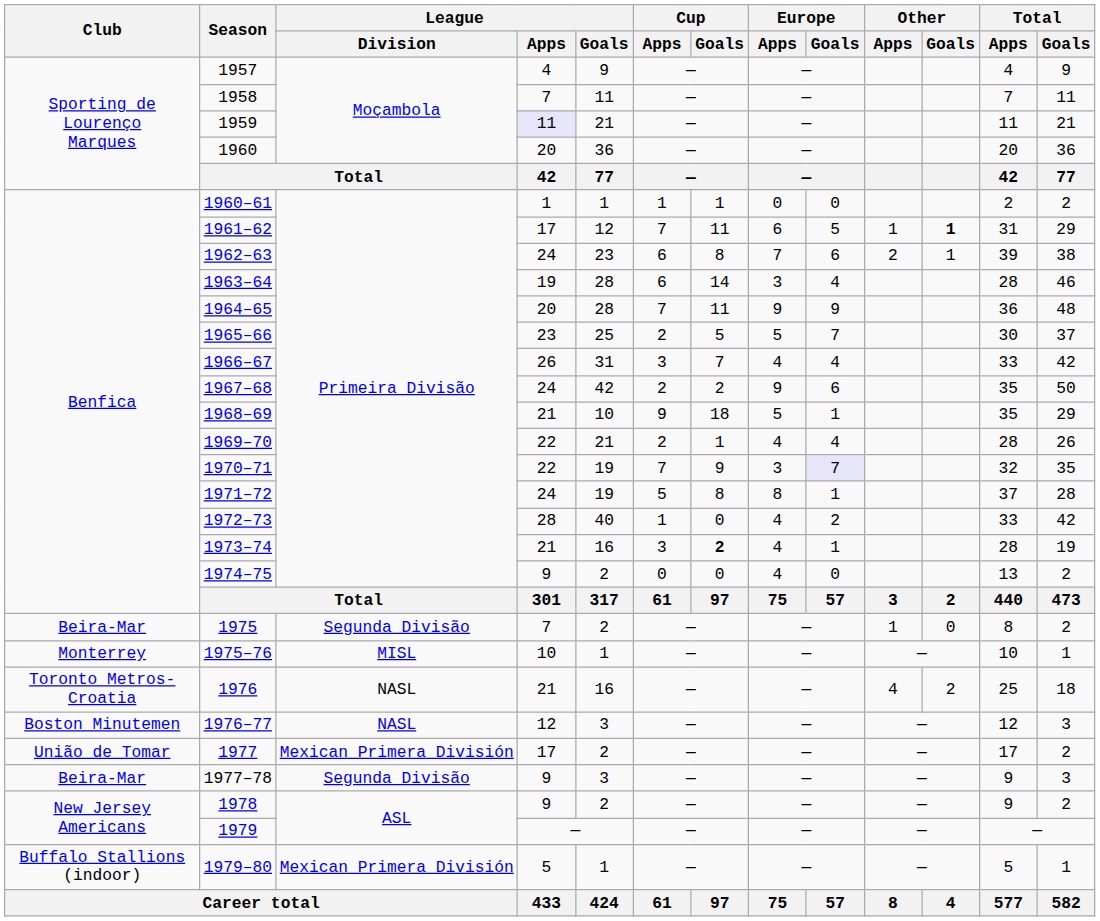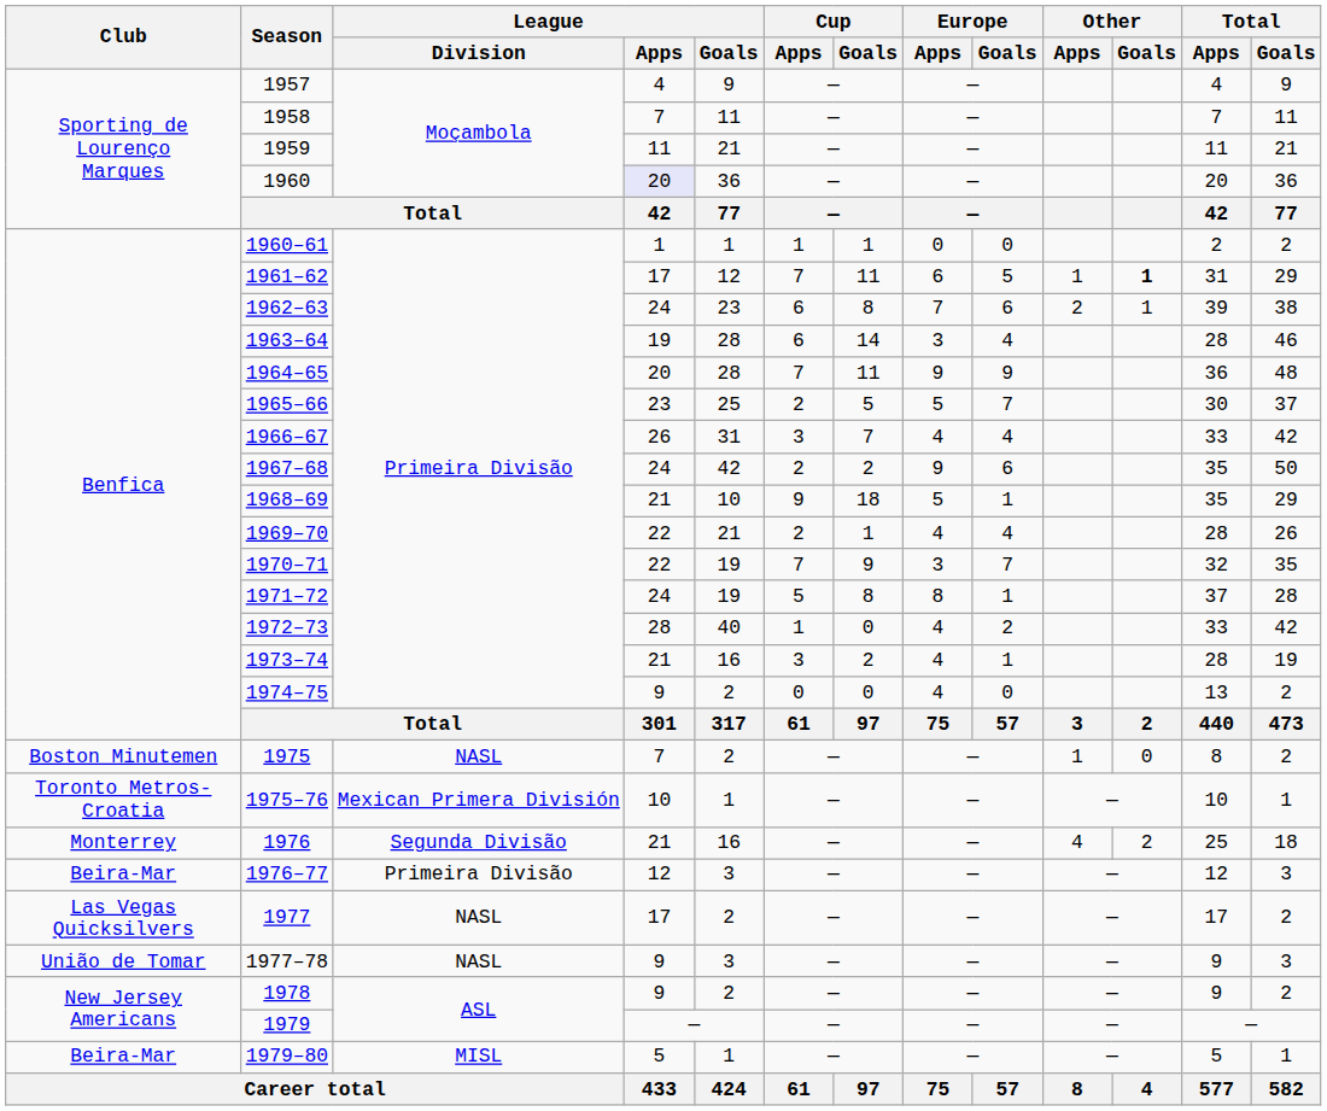1959 | League / Apps: lavender background -> no background
1960 | League / Apps: no background -> lavender background
1970–71 | Europe / Goals: lavender background -> no background
1973–74 | Cup / Goals: bold -> normal
1975 | Club: Beira-Mar -> Boston Minutemen
1975 | League / Division: Segunda Divisão -> NASL
1975–76 | Club: Monterrey -> Toronto Metros-Croatia
1975–76 | League / Division: MISL -> Mexican Primera División
1976 | Club: Toronto Metros-Croatia -> Monterrey
1976 | League / Division: NASL -> Segunda Divisão
1976–77 | Club: Boston Minutemen -> Beira-Mar
1976–77 | League / Division: NASL -> Primeira Divisão
1977 | Club: União de Tomar -> Las Vegas Quicksilvers
1977 | League / Division: Mexican Primera División -> NASL
1977–78 | Club: Beira-Mar -> União de Tomar
1977–78 | League / Division: Segunda Divisão -> NASL
1979–80 | Club: Buffalo Stallions (indoor) -> Beira-Mar
1979–80 | League / Division: Mexican Primera División -> MISL
